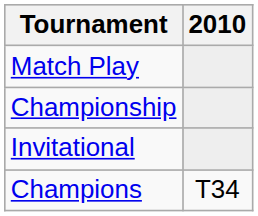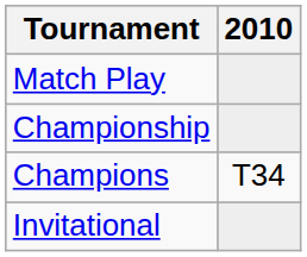rows swapped: Invitational <-> Champions
